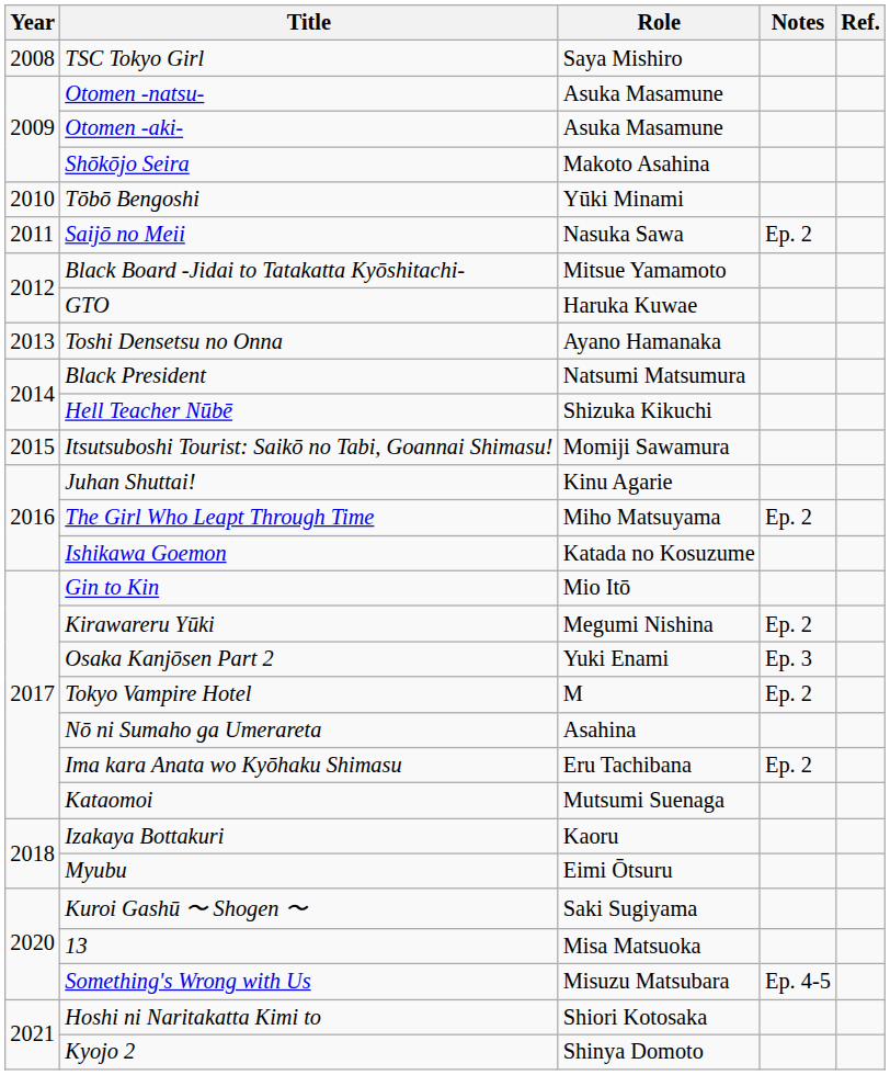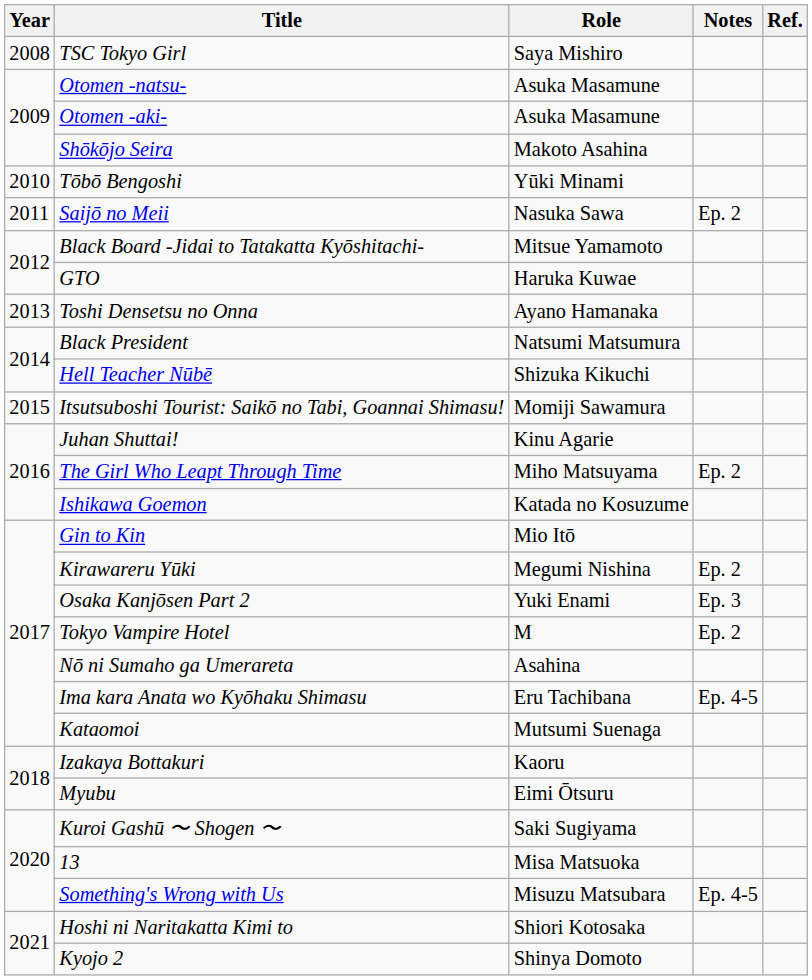Ima kara Anata wo Kyōhaku Shimasu | Notes: Ep. 2 -> Ep. 4-5
